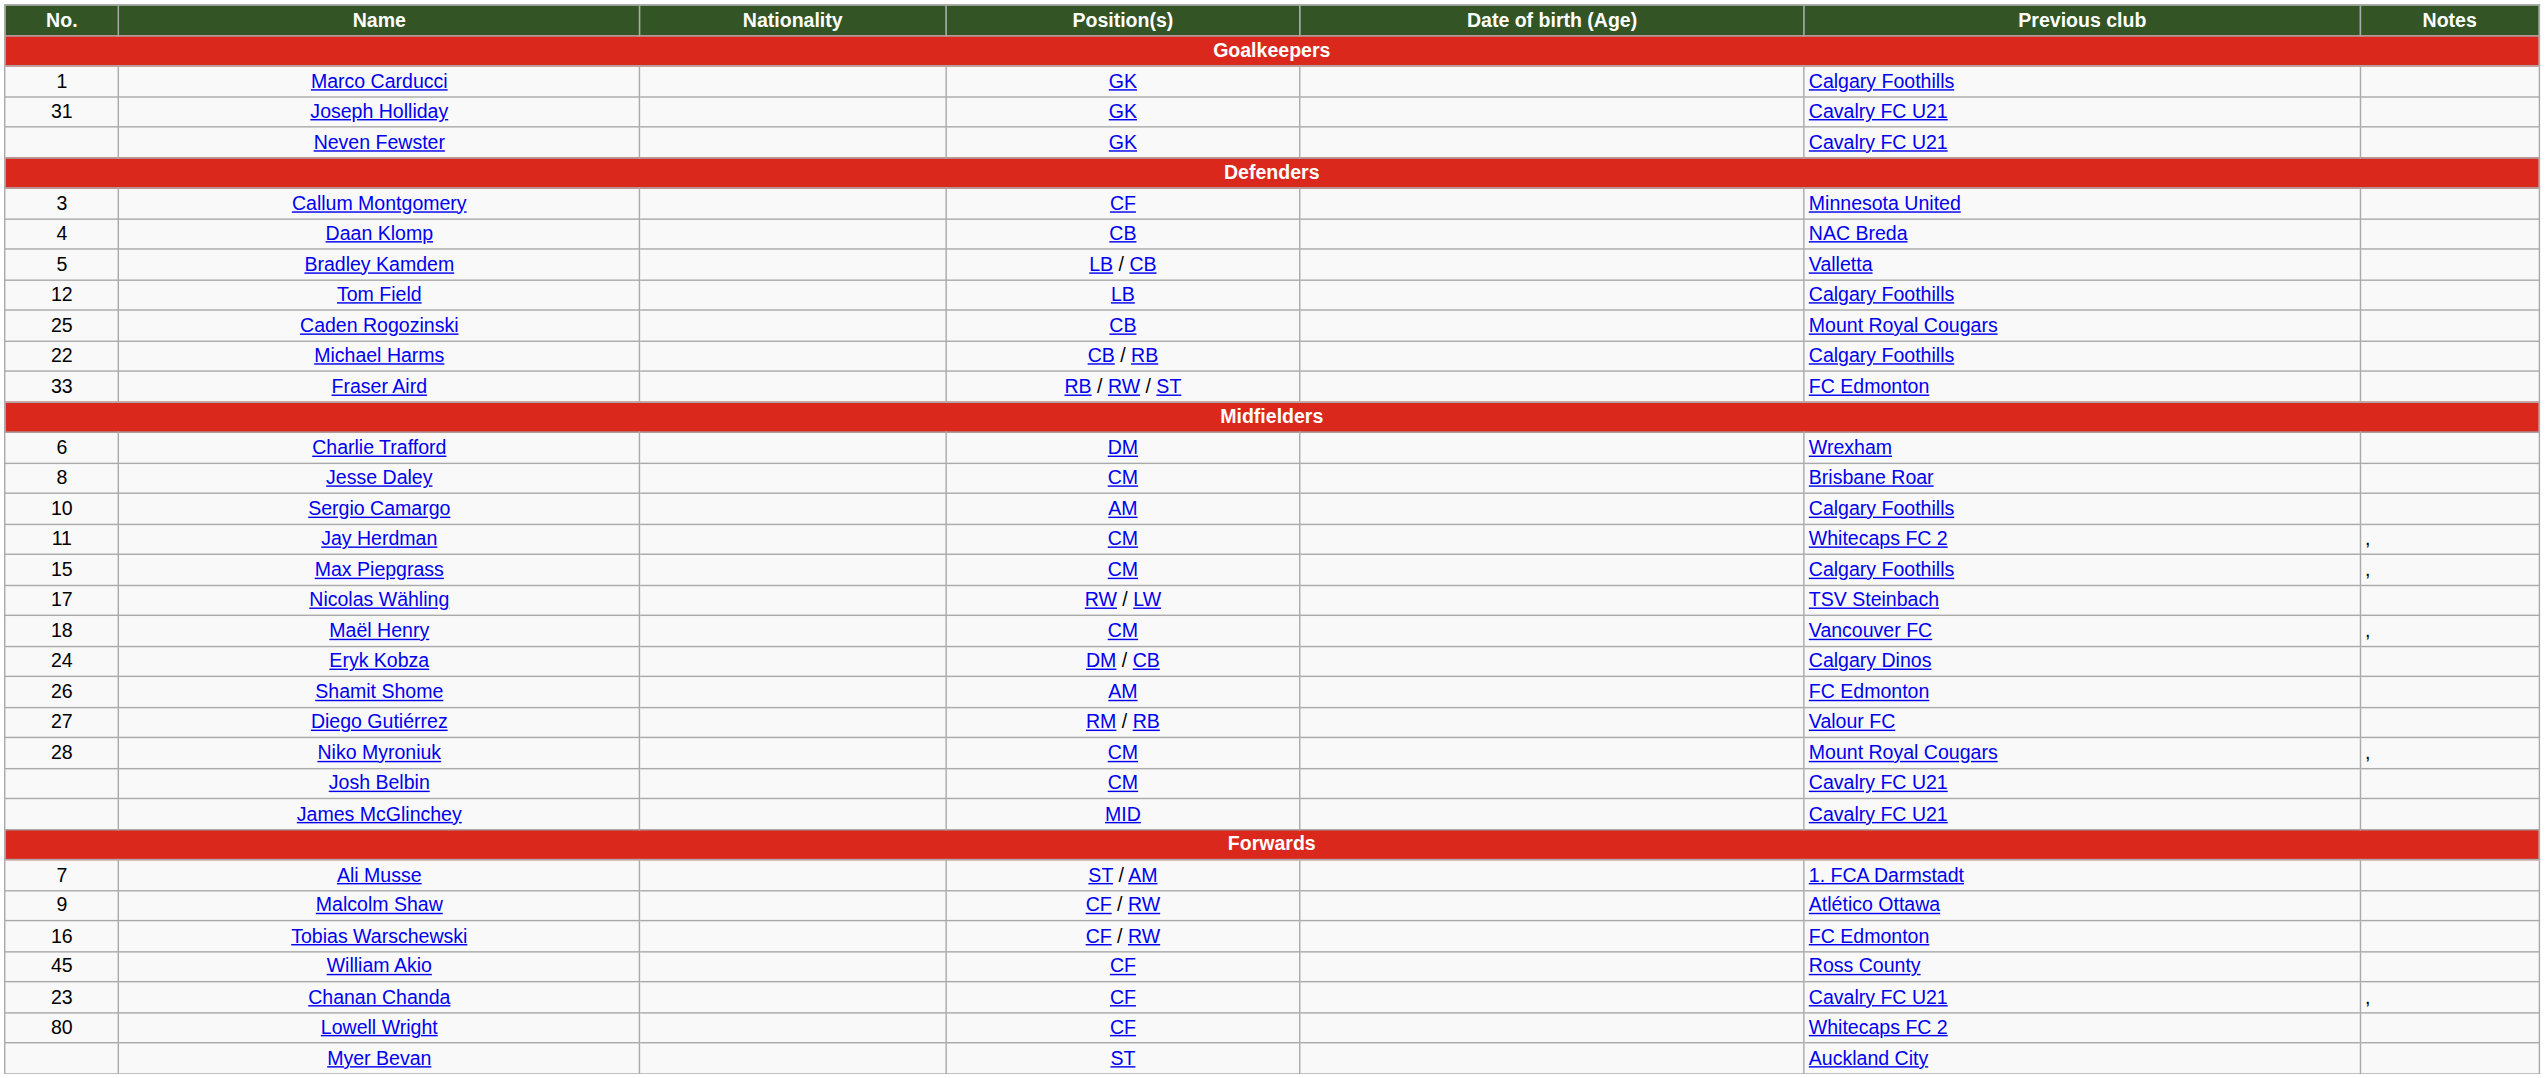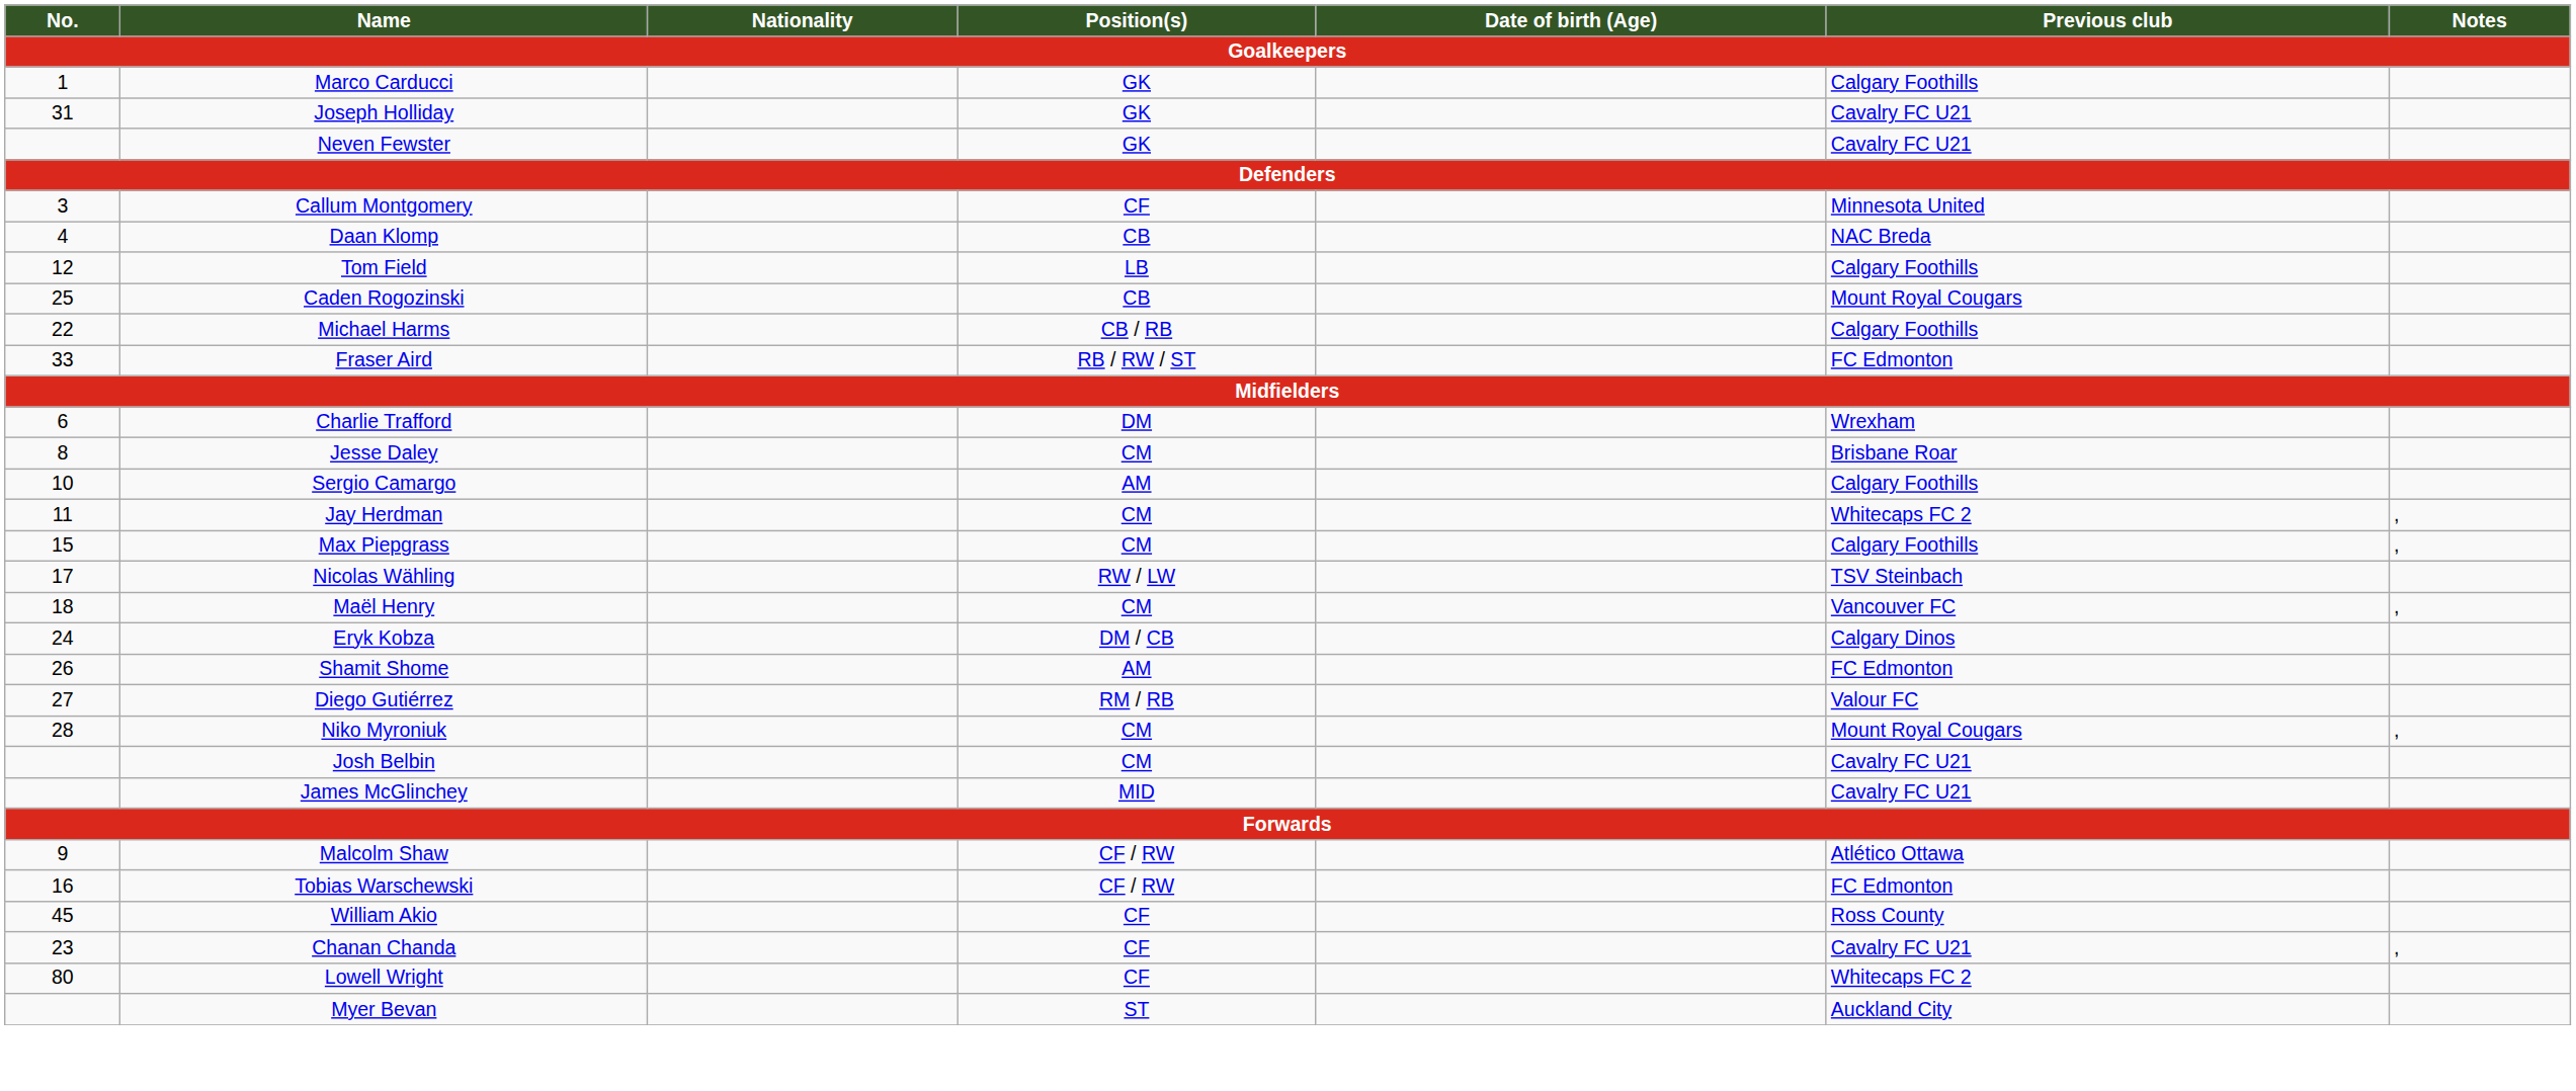- row: 5 | Bradley Kamdem | LB / CB | Valletta
- row: 7 | Ali Musse | ST / AM | 1. FCA Darmstadt
